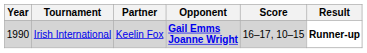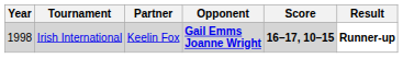Irish International | Year: 1990 -> 1998
Irish International | Score: normal -> bold
